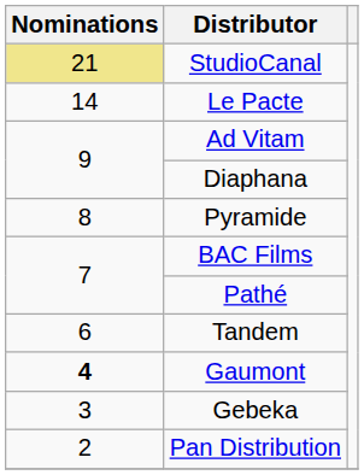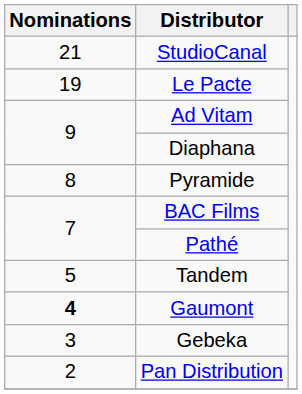StudioCanal | Nominations: khaki background -> no background
Le Pacte | Nominations: 14 -> 19
Tandem | Nominations: 6 -> 5
